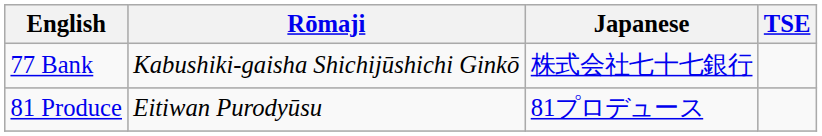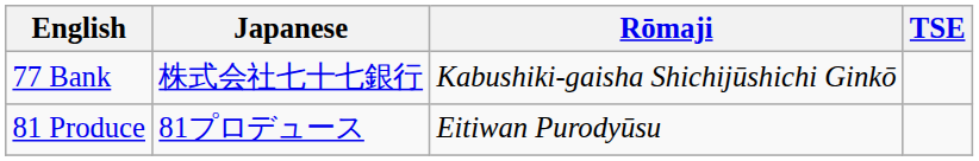columns swapped: Japanese <-> Rōmaji
